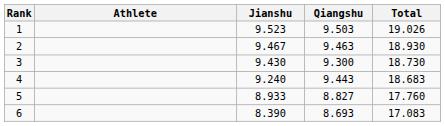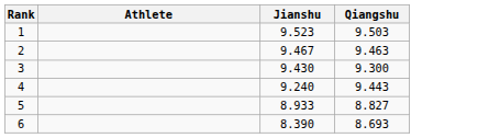- column: Total | 19.026 | 18.930 | 18.730 | 18.683 | 17.760 | 17.083
